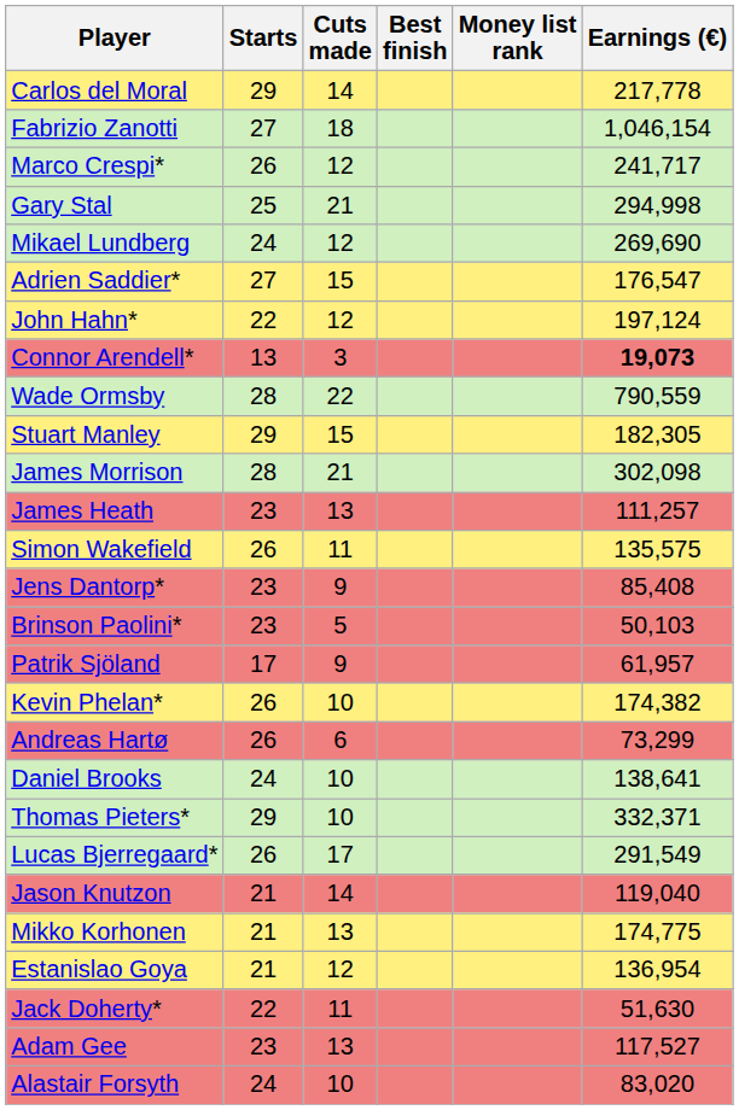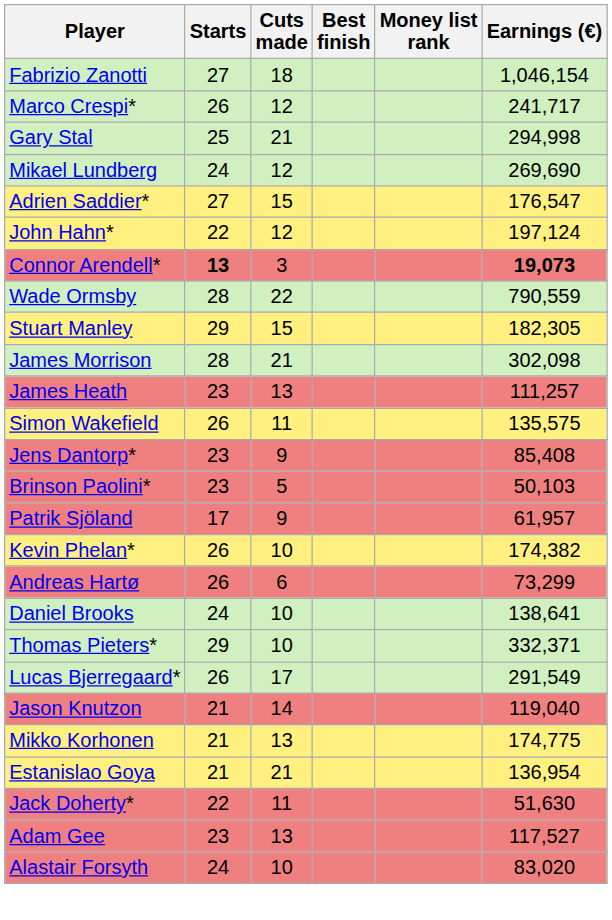- row: Carlos del Moral | 29 | 14 | 217,778
Connor Arendell* | Starts: normal -> bold
Estanislao Goya | Cuts made: 12 -> 21
